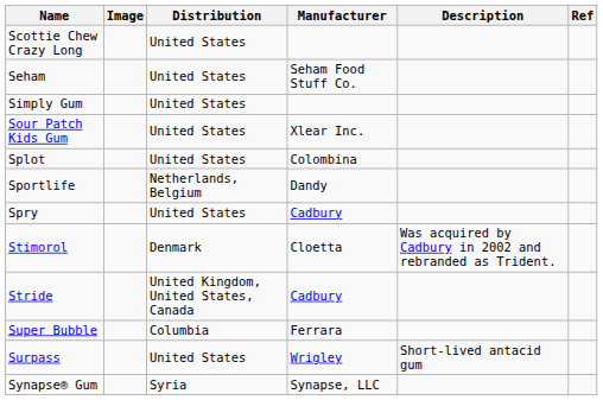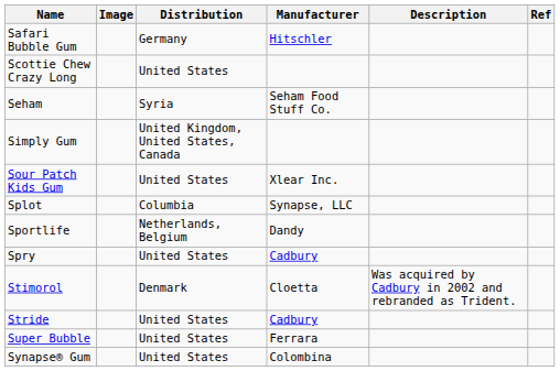+ row: Safari Bubble Gum | Germany | Hitschler
Seham | Distribution: United States -> Syria
Simply Gum | Distribution: United States -> United Kingdom, United States, Canada
Splot | Distribution: United States -> Columbia
Splot | Manufacturer: Colombina -> Synapse, LLC
Stride | Distribution: United Kingdom, United States, Canada -> United States
Super Bubble | Distribution: Columbia -> United States
- row: Surpass | United States | Wrigley | Short-lived antacid gum
Synapse® Gum | Distribution: Syria -> United States
Synapse® Gum | Manufacturer: Synapse, LLC -> Colombina
